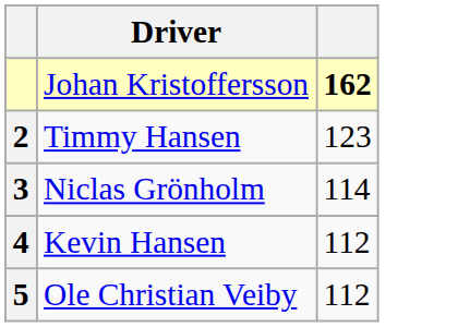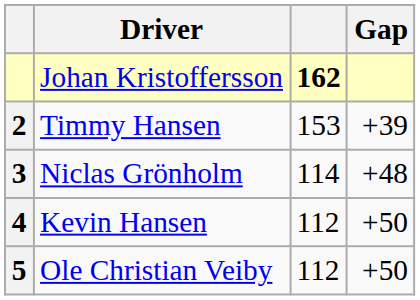+ column: Gap | +39 | +48 | +50 | +50
Timmy Hansen | column 3: 123 -> 153
